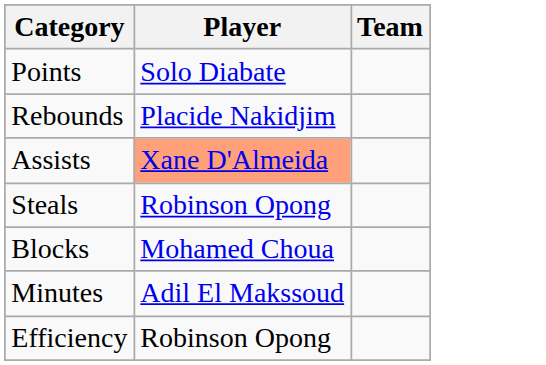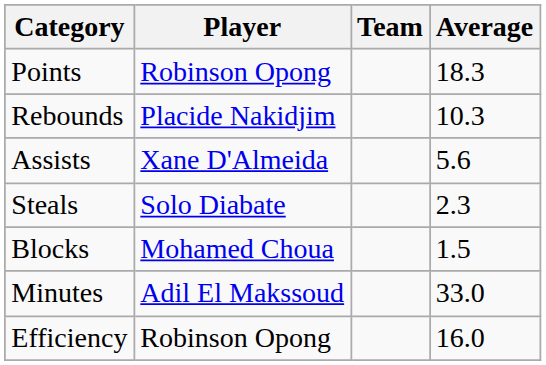+ column: Average | 18.3 | 10.3 | 5.6 | 2.3 | 1.5 | 33.0 | 16.0
Points | Player: Solo Diabate -> Robinson Opong
Assists | Player: lightsalmon background -> no background
Steals | Player: Robinson Opong -> Solo Diabate
